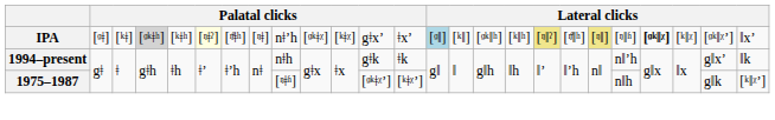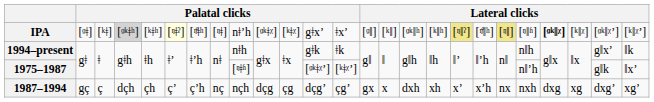IPA | column 14: lightblue background -> no background
IPA | column 25: ǁxʼ -> [ᵏǁᵡʼ]
1994–present | column 21: nǁʼh -> nǁh
1975–1987 | column 21: nǁh -> nǁʼh
1975–1987 | column 25: [ᵏǁᵡʼ] -> ǁxʼ
+ row: 1987–1994 | gç | ç | dçh | çh | çʼ | çʼh | nç | nçh | dçg | çg | dçgʼ | çgʼ | gx | x | dxh | xh | xʼ | xʼh | nx | nxh | dxg | xg | dxgʼ | xgʼ
